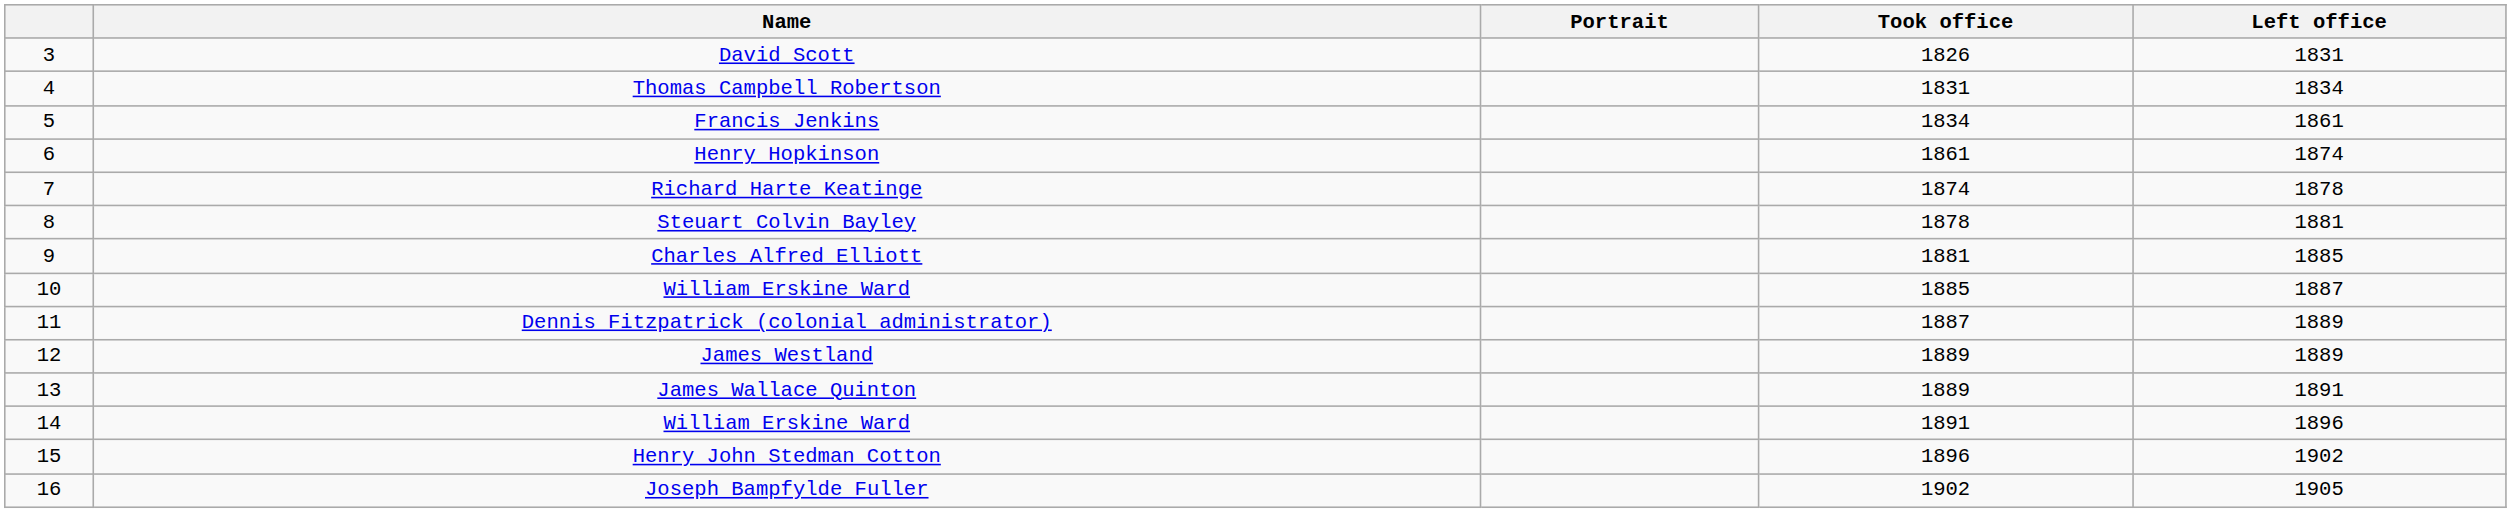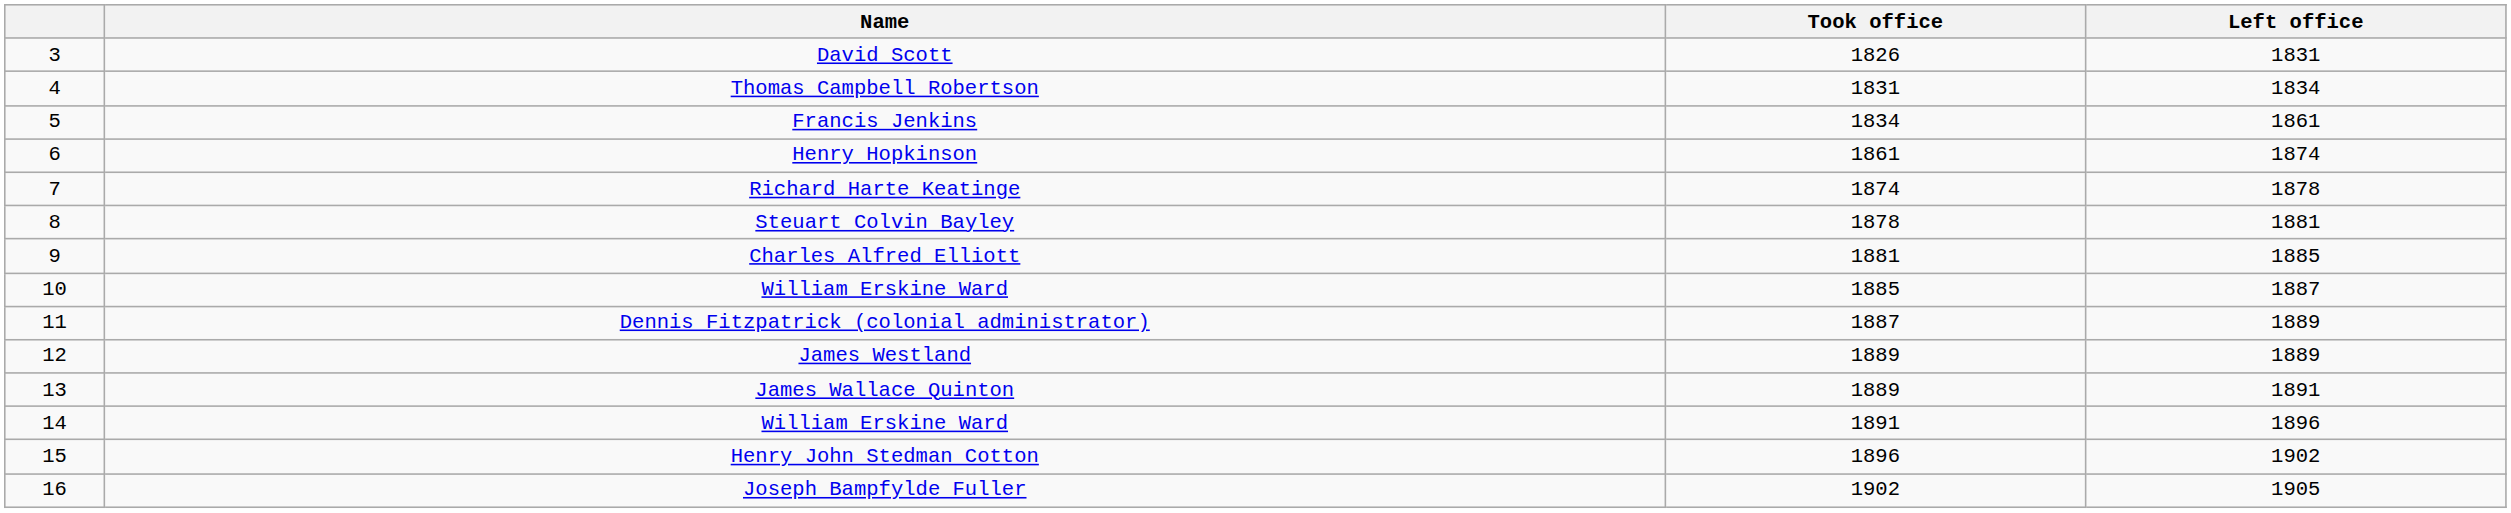- column: Portrait
